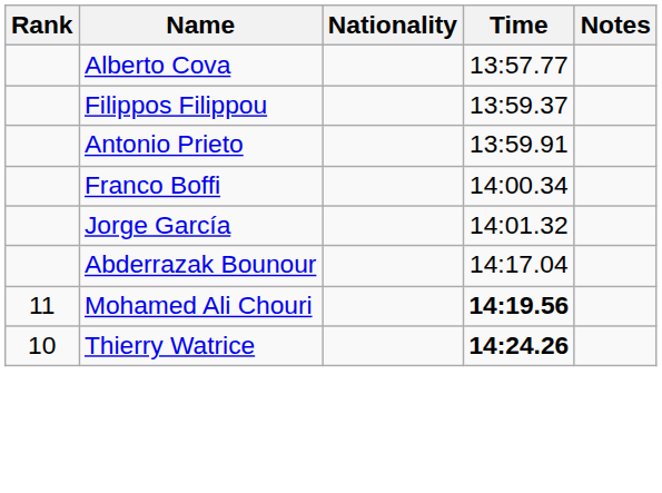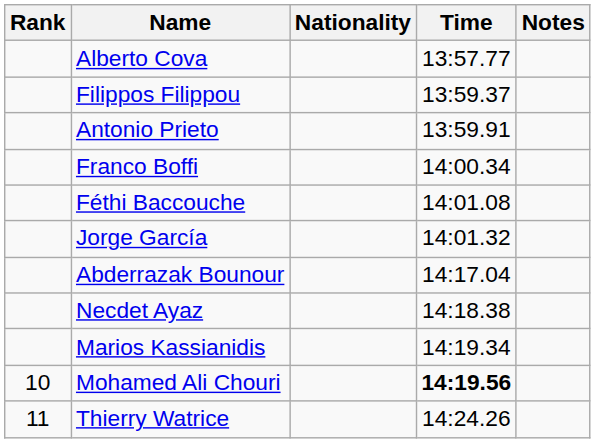+ row: Féthi Baccouche | 14:01.08
+ row: Necdet Ayaz | 14:18.38
+ row: Marios Kassianidis | 14:19.34
Mohamed Ali Chouri | Rank: 11 -> 10
Thierry Watrice | Rank: 10 -> 11
Thierry Watrice | Time: bold -> normal
